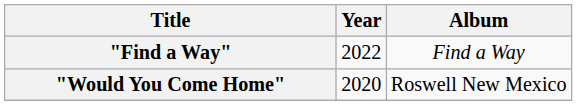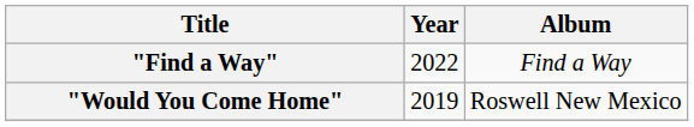"Would You Come Home" | Year: 2020 -> 2019
